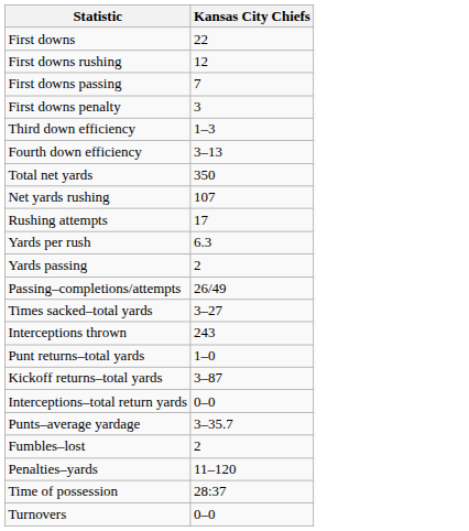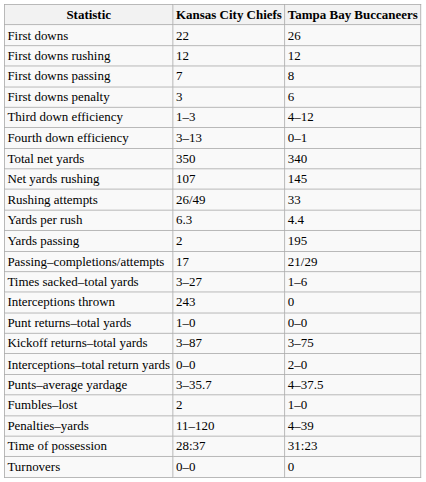+ column: Tampa Bay Buccaneers | 26 | 12 | 8 | 6 | 4–12 | 0–1 | 340 | 145 | 33 | 4.4 | 195 | 21/29 | 1–6 | 0 | 0–0 | 3–75 | 2–0 | 4–37.5 | 1–0 | 4–39 | 31:23 | 0
Rushing attempts | Kansas City Chiefs: 17 -> 26/49
Passing–completions/attempts | Kansas City Chiefs: 26/49 -> 17
